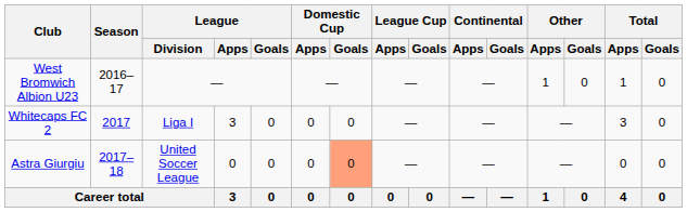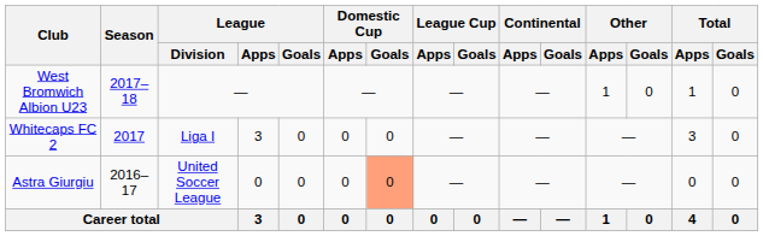West Bromwich Albion U23 | Season: 2016–17 -> 2017–18
Astra Giurgiu | Season: 2017–18 -> 2016–17
